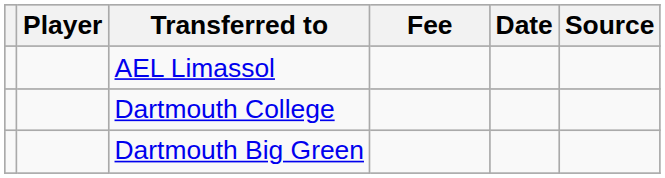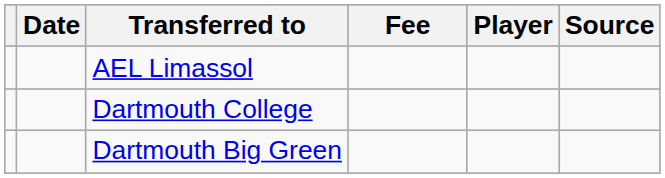columns swapped: Player <-> Date
